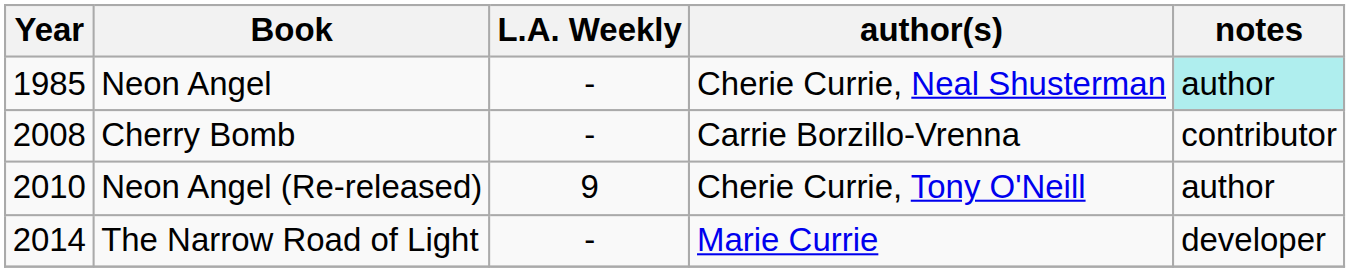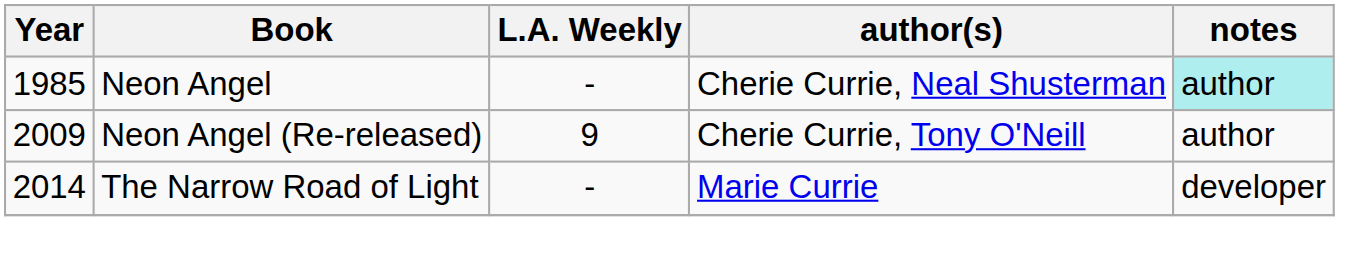- row: 2008 | Cherry Bomb | - | Carrie Borzillo-Vrenna | contributor
Neon Angel (Re-released) | Year: 2010 -> 2009
